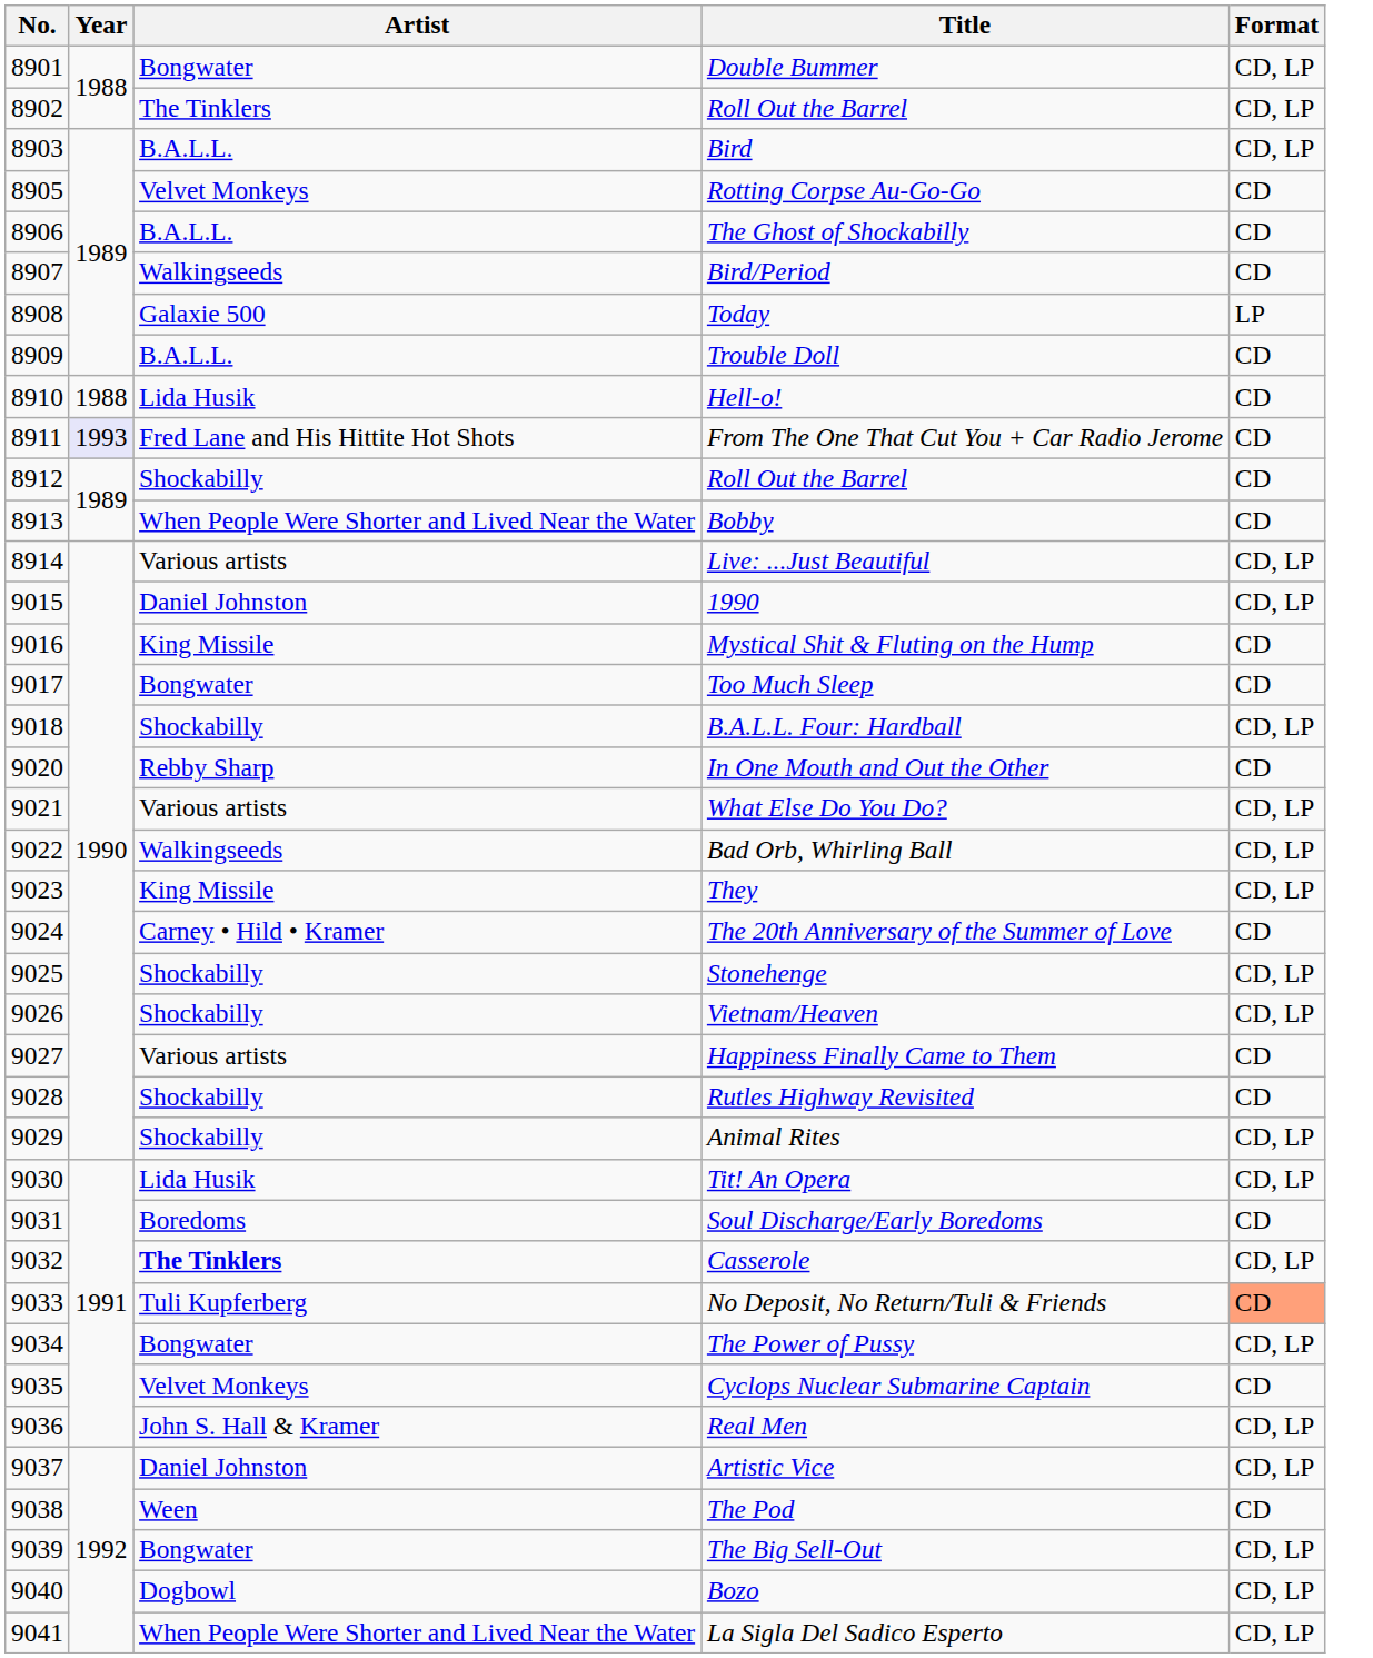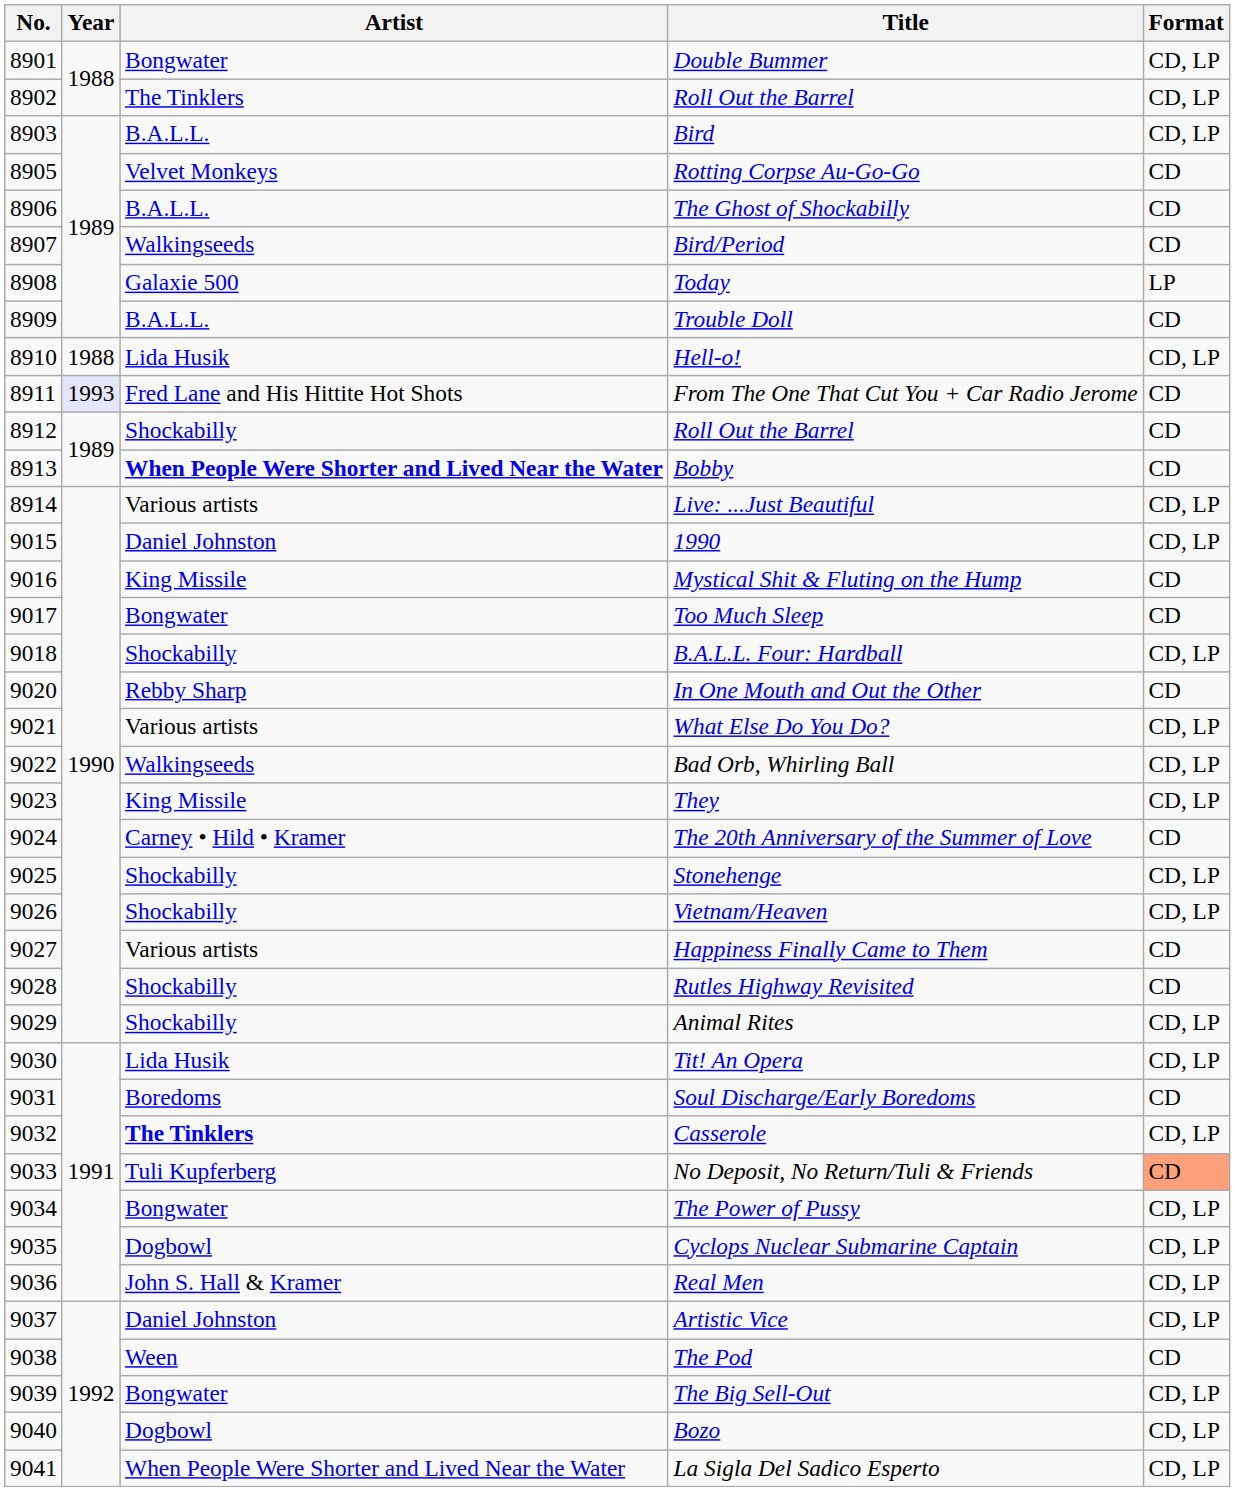Hell-o! | Format: CD -> CD, LP
Bobby | Artist: normal -> bold
Cyclops Nuclear Submarine Captain | Artist: Velvet Monkeys -> Dogbowl
Cyclops Nuclear Submarine Captain | Format: CD -> CD, LP
